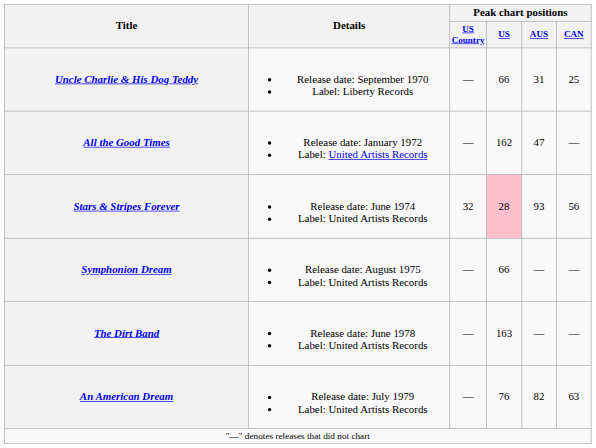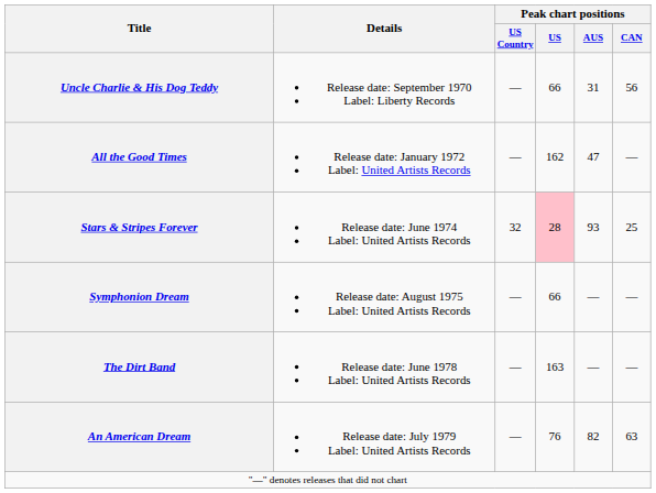Uncle Charlie & His Dog Teddy | Peak chart positions / CAN: 25 -> 56
Stars & Stripes Forever | Peak chart positions / CAN: 56 -> 25
